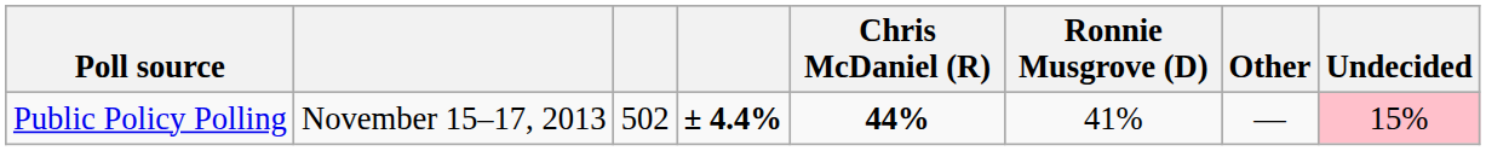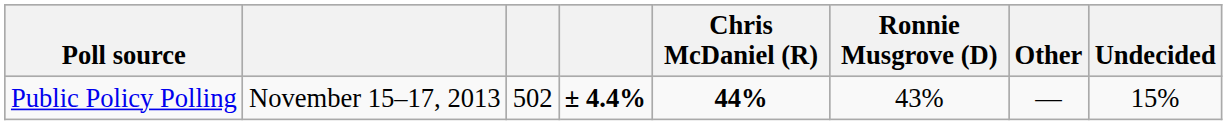Public Policy Polling | Ronnie Musgrove (D): 41% -> 43%
Public Policy Polling | Undecided: pink background -> no background
